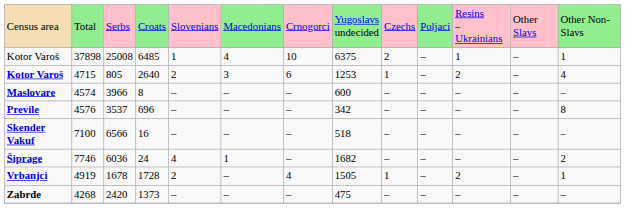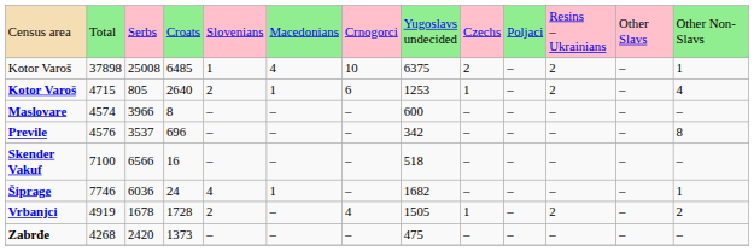37898 | column 11: 1 -> 2
4715 | column 6: 3 -> 1
7746 | column 13: 2 -> 1
4919 | column 13: 1 -> 2
